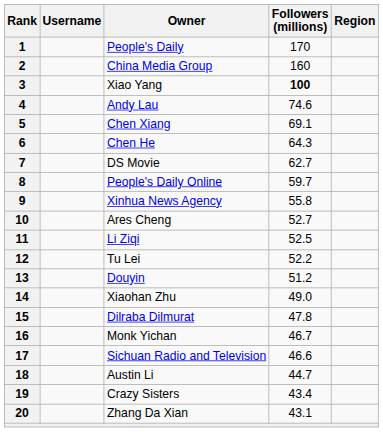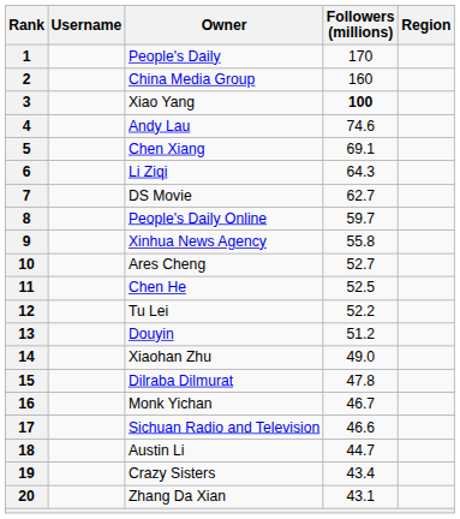6 | Owner: Chen He -> Li Ziqi
11 | Owner: Li Ziqi -> Chen He
